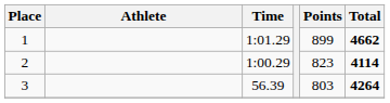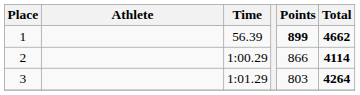1 | Time: 1:01.29 -> 56.39
1 | Points: normal -> bold
2 | Points: 823 -> 866
3 | Time: 56.39 -> 1:01.29
